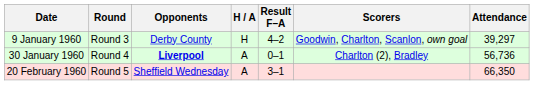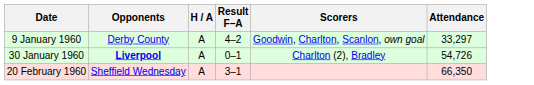- column: Round | Round 3 | Round 4 | Round 5
9 January 1960 | H / A: H -> A
9 January 1960 | Attendance: 39,297 -> 33,297
30 January 1960 | Attendance: 56,736 -> 54,726
